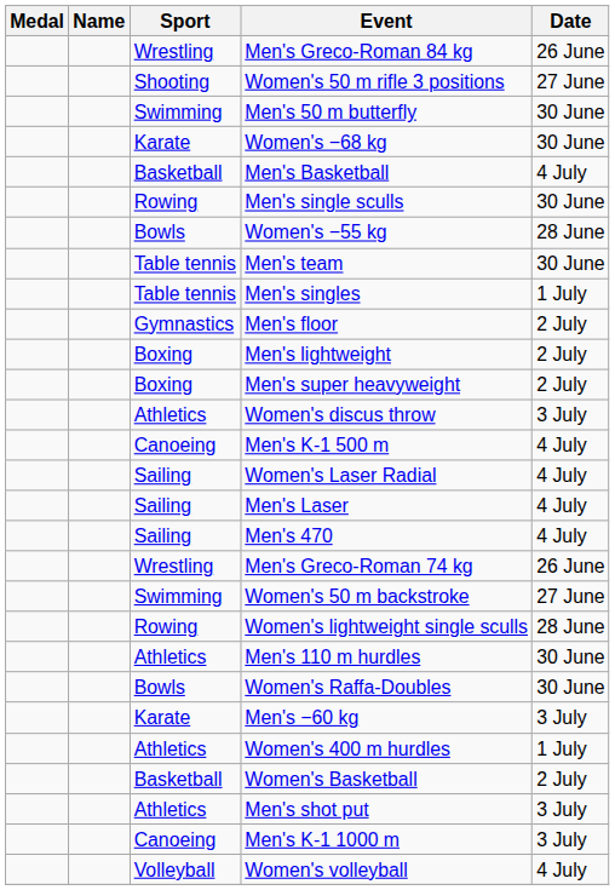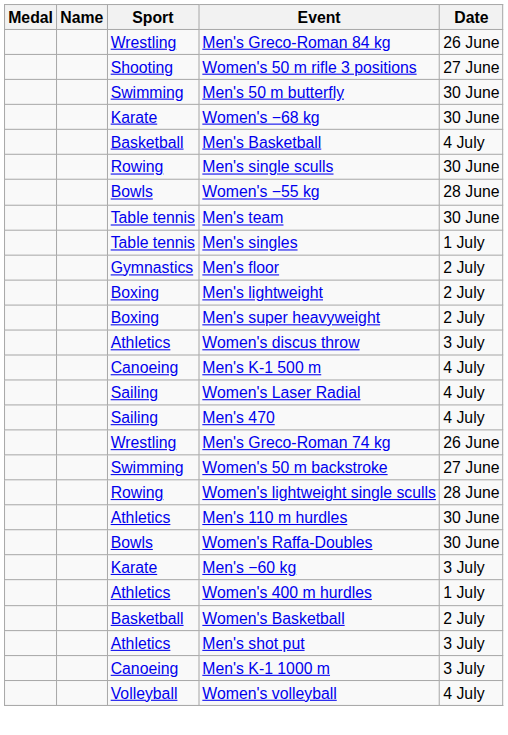- row: Sailing | Men's Laser | 4 July
